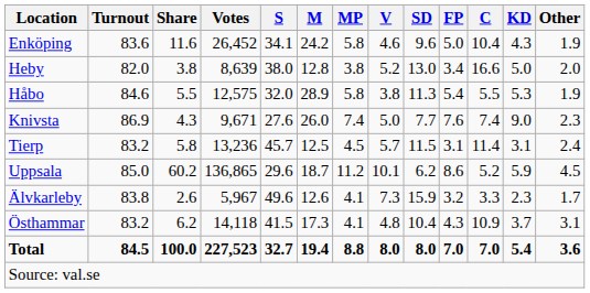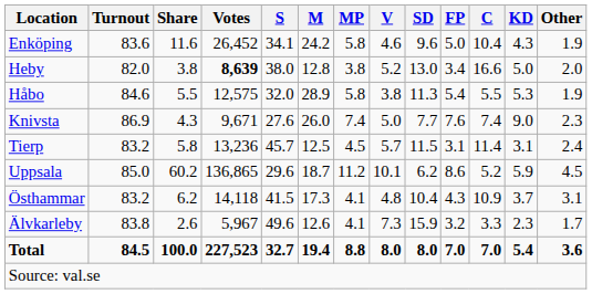Heby | Votes: normal -> bold
rows swapped: Älvkarleby <-> Östhammar
